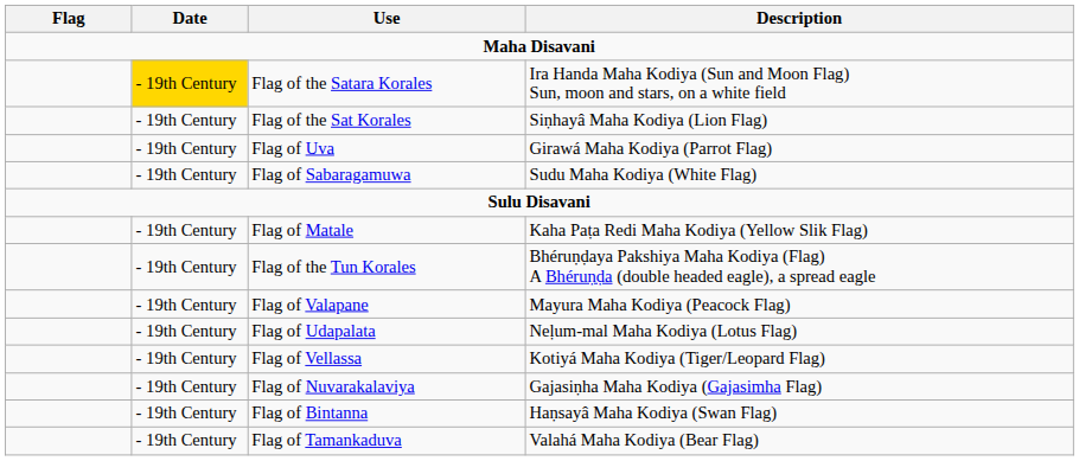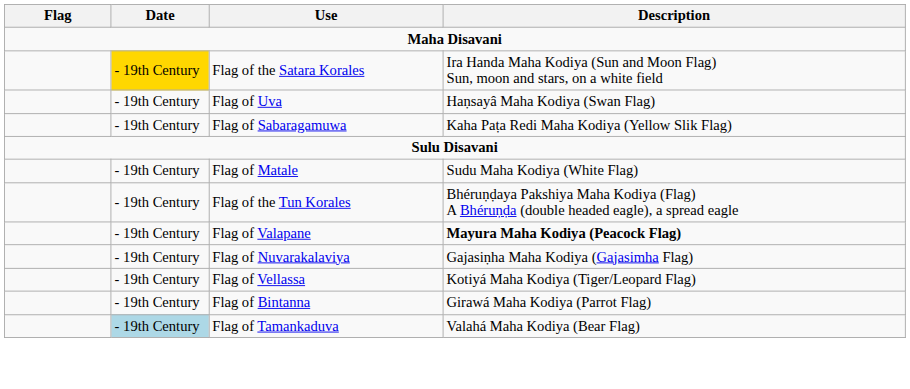- row: - 19th Century | Flag of the Sat Korales | Siṇhayâ Maha Kodiya (Lion Flag)
Flag of Uva | Description: Girawá Maha Kodiya (Parrot Flag) -> Haṇsayâ Maha Kodiya (Swan Flag)
Flag of Sabaragamuwa | Description: Sudu Maha Kodiya (White Flag) -> Kaha Paṭa Redi Maha Kodiya (Yellow Slik Flag)
Flag of Matale | Description: Kaha Paṭa Redi Maha Kodiya (Yellow Slik Flag) -> Sudu Maha Kodiya (White Flag)
Flag of Valapane | Description: normal -> bold
- row: - 19th Century | Flag of Udapalata | Neḷum-mal Maha Kodiya (Lotus Flag)
rows swapped: Flag of Nuvarakalaviya <-> Flag of Vellassa
Flag of Bintanna | Description: Haṇsayâ Maha Kodiya (Swan Flag) -> Girawá Maha Kodiya (Parrot Flag)
Flag of Tamankaduva | Date: no background -> lightblue background
